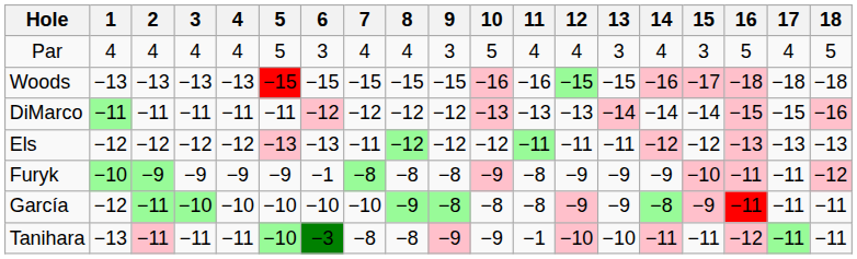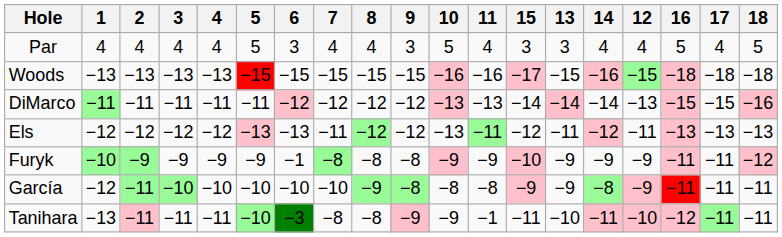columns swapped: 12 <-> 15
Els | 10: −12 -> −13
Furyk | 11: −8 -> −9
